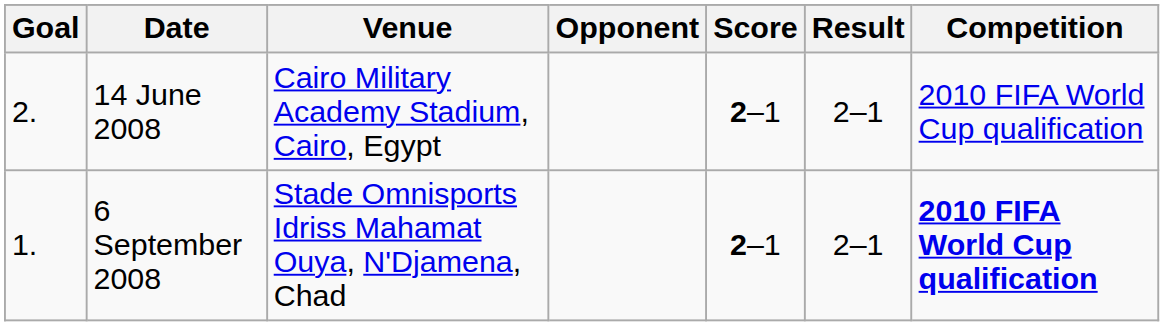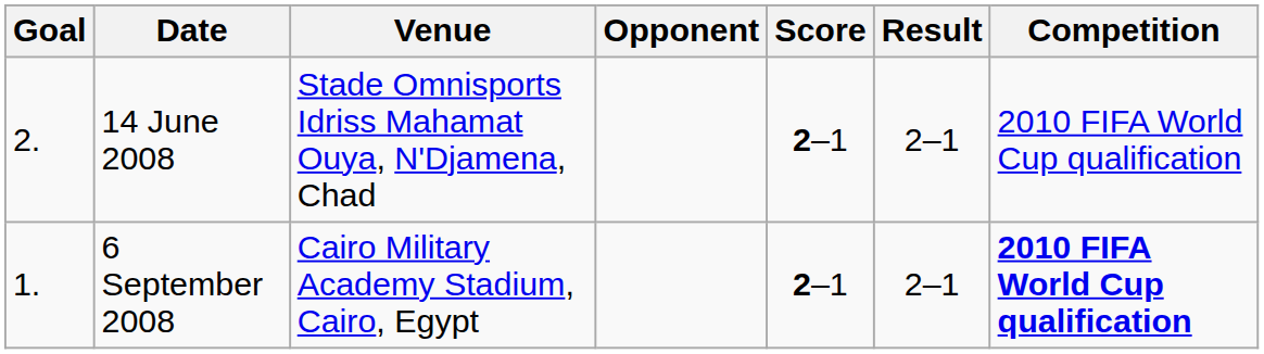14 June 2008 | Venue: Cairo Military Academy Stadium, Cairo, Egypt -> Stade Omnisports Idriss Mahamat Ouya, N'Djamena, Chad
6 September 2008 | Venue: Stade Omnisports Idriss Mahamat Ouya, N'Djamena, Chad -> Cairo Military Academy Stadium, Cairo, Egypt
